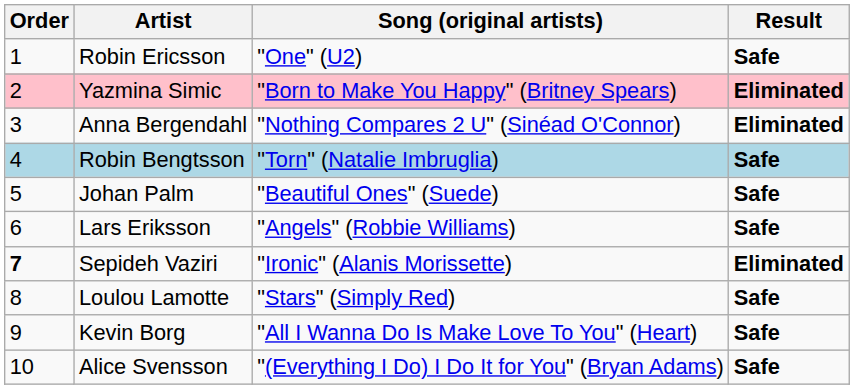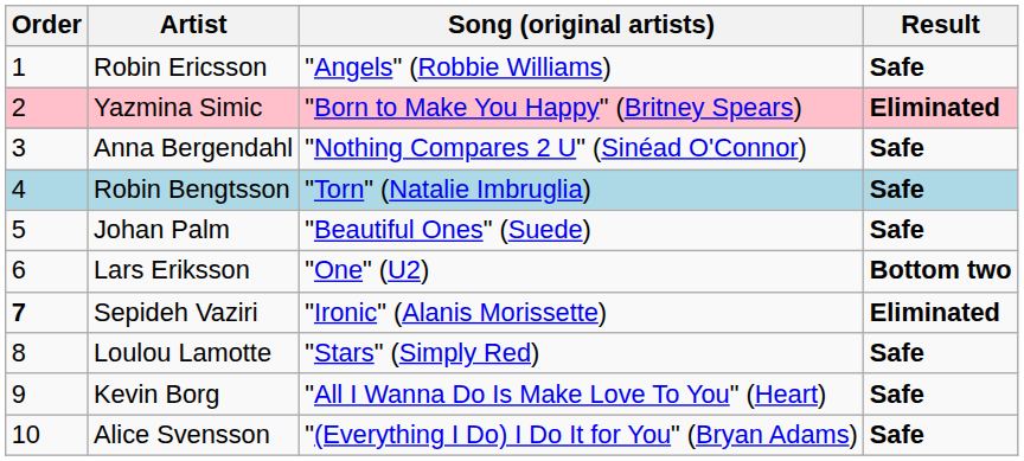Robin Ericsson | Song (original artists): "One" (U2) -> "Angels" (Robbie Williams)
Anna Bergendahl | Result: Eliminated -> Safe
Lars Eriksson | Song (original artists): "Angels" (Robbie Williams) -> "One" (U2)
Lars Eriksson | Result: Safe -> Bottom two
